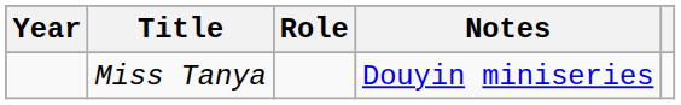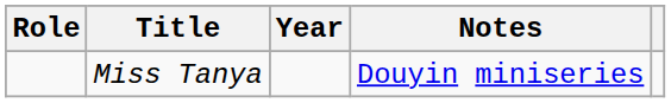columns swapped: Year <-> Role
